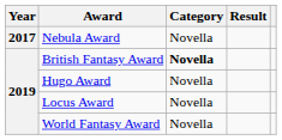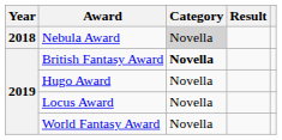Nebula Award | Year: 2017 -> 2018
Nebula Award | Category: no background -> lightgrey background
